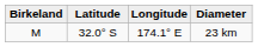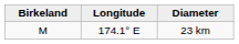- column: Latitude | 32.0° S
